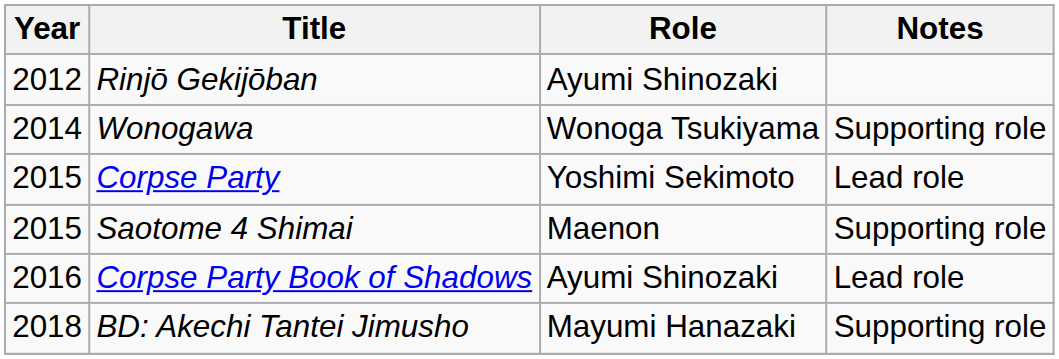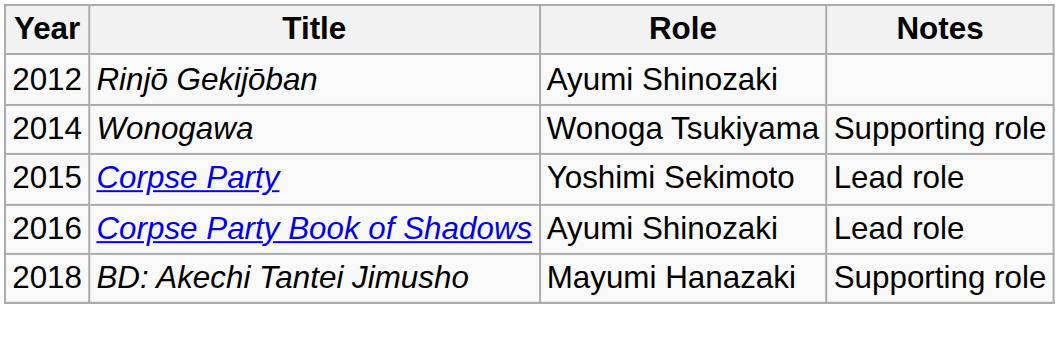- row: 2015 | Saotome 4 Shimai | Maenon | Supporting role
